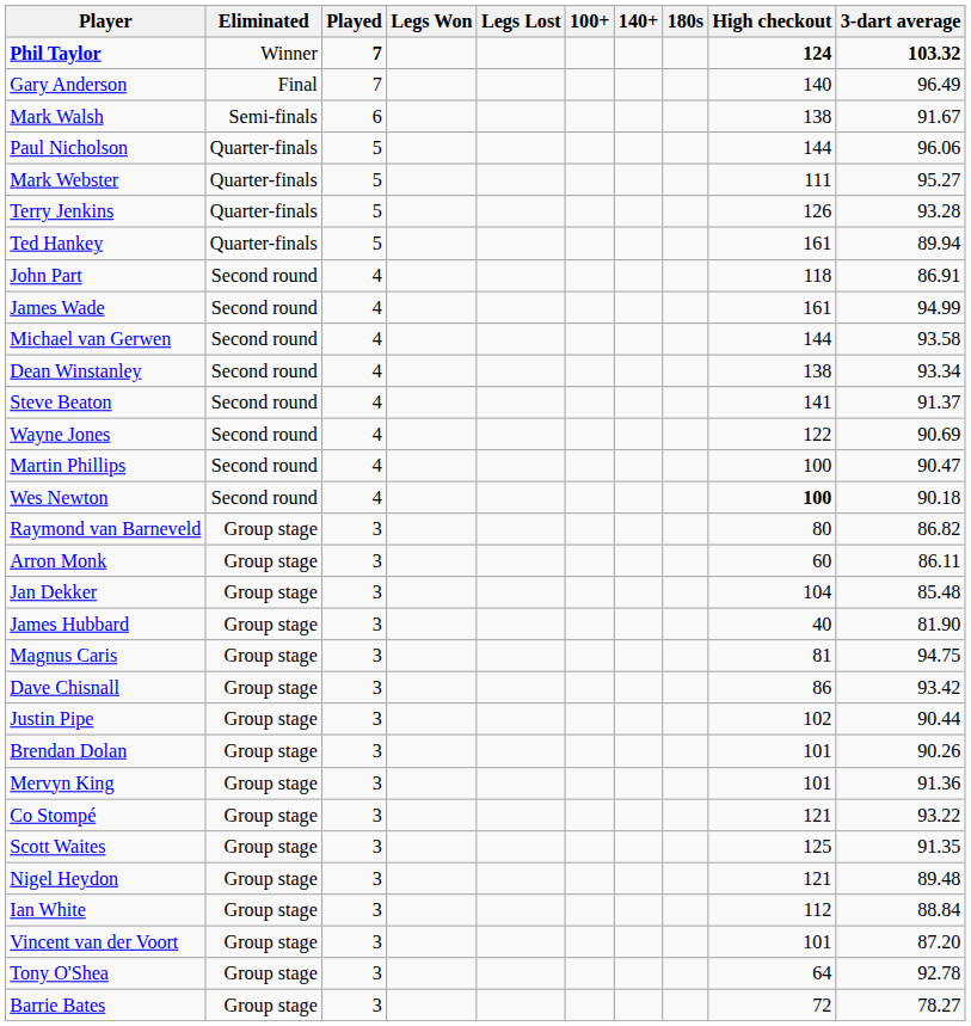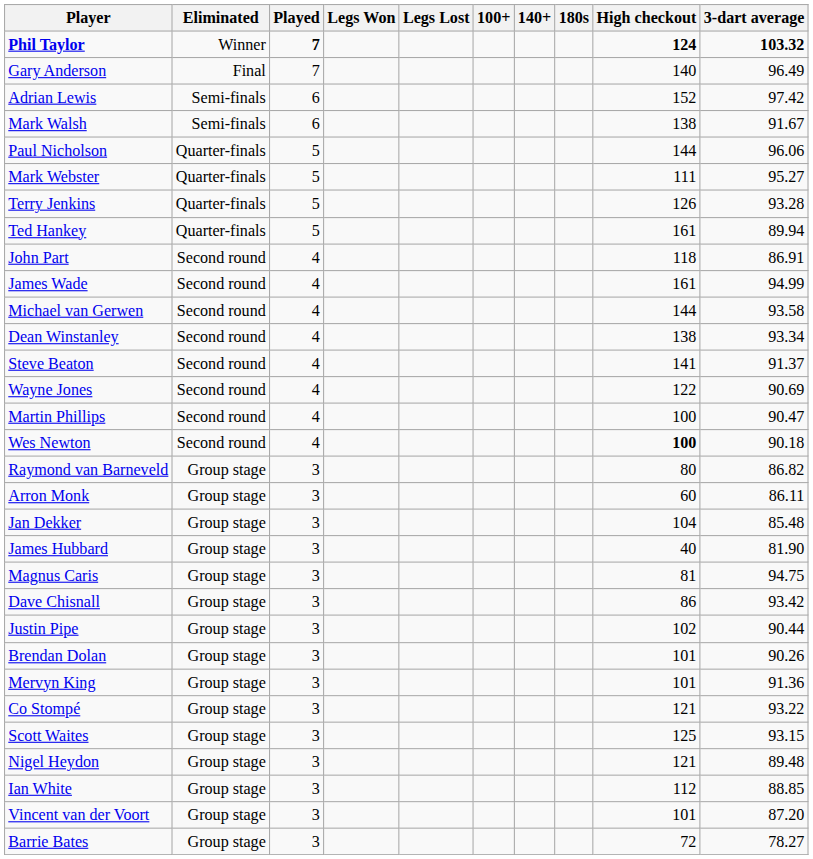+ row: Adrian Lewis | Semi-finals | 6 | 152 | 97.42
Scott Waites | 3-dart average: 91.35 -> 93.15
Ian White | 3-dart average: 88.84 -> 88.85
- row: Tony O'Shea | Group stage | 3 | 64 | 92.78
